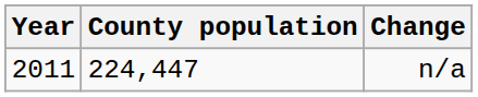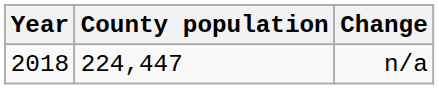n/a | Year: 2011 -> 2018
